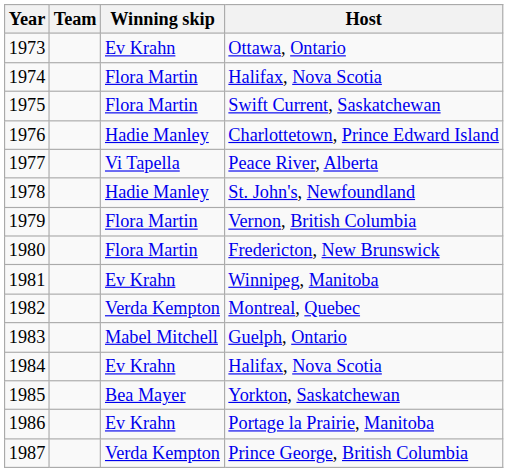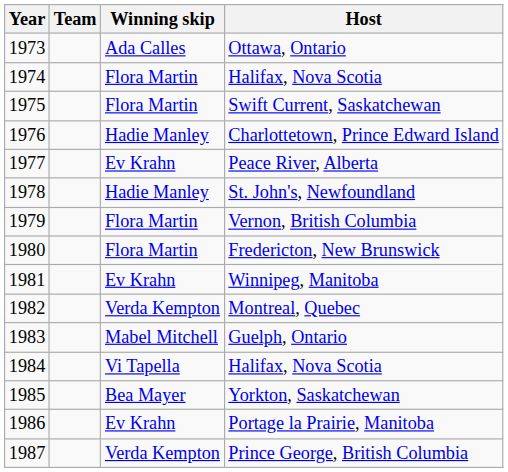Ottawa, Ontario | Winning skip: Ev Krahn -> Ada Calles
Peace River, Alberta | Winning skip: Vi Tapella -> Ev Krahn
1984 / Halifax, Nova Scotia | Winning skip: Ev Krahn -> Vi Tapella
